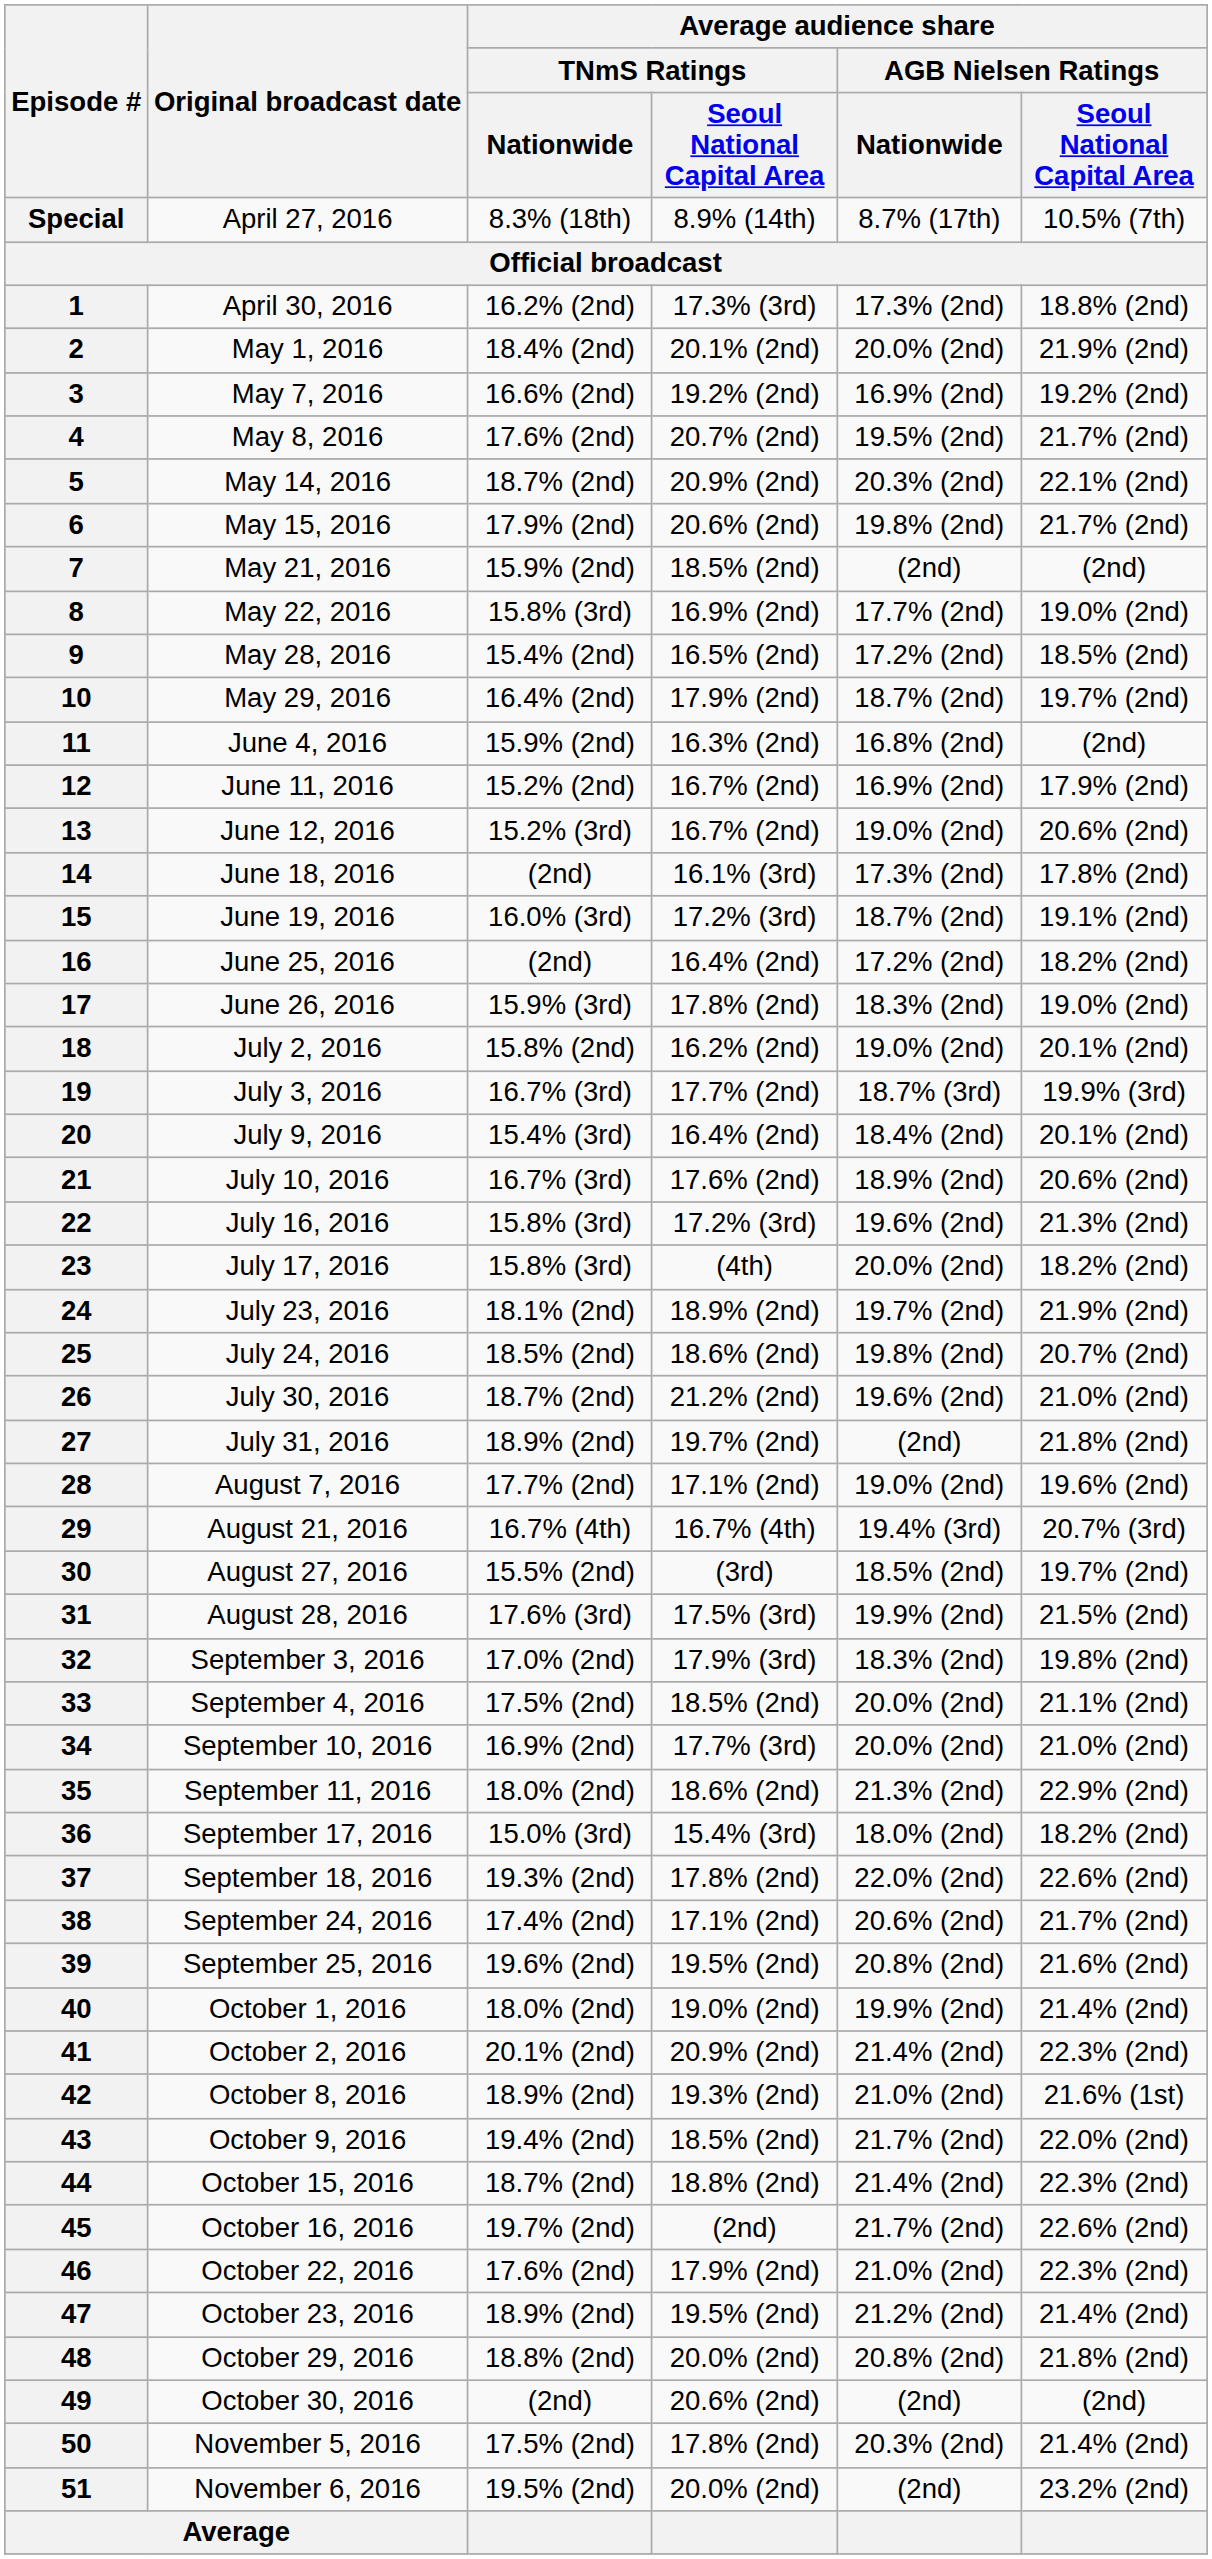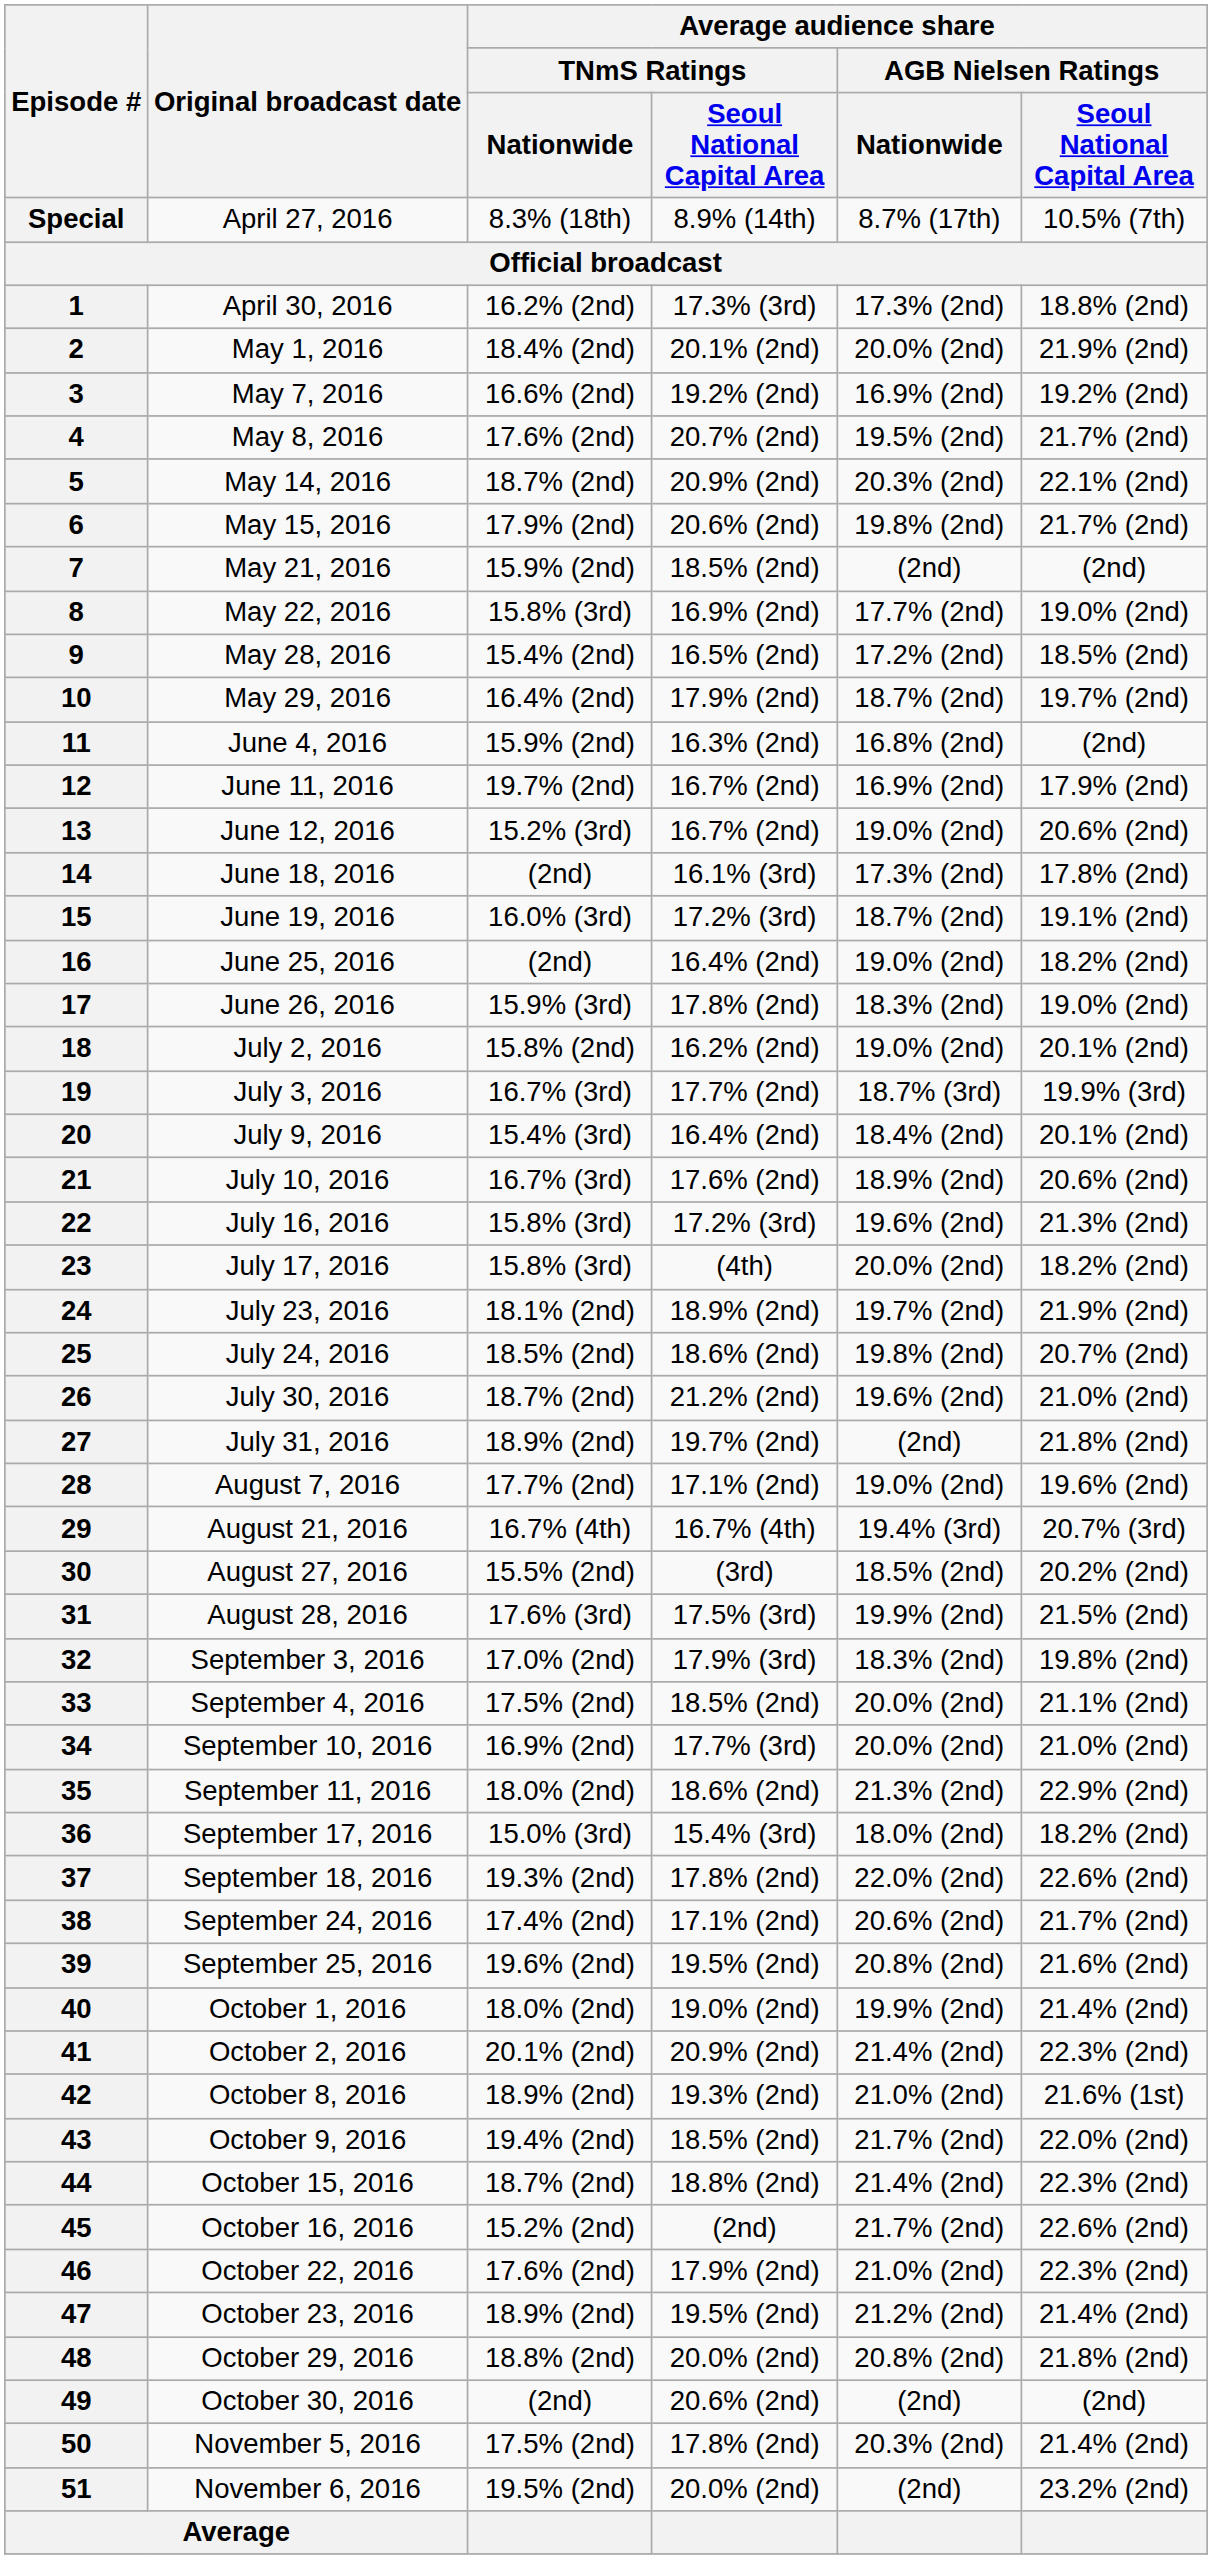12 | Average audience share / TNmS Ratings / Nationwide: 15.2% (2nd) -> 19.7% (2nd)
16 | Average audience share / AGB Nielsen Ratings / Nationwide: 17.2% (2nd) -> 19.0% (2nd)
30 | column 6: 19.7% (2nd) -> 20.2% (2nd)
45 | Average audience share / TNmS Ratings / Nationwide: 19.7% (2nd) -> 15.2% (2nd)
